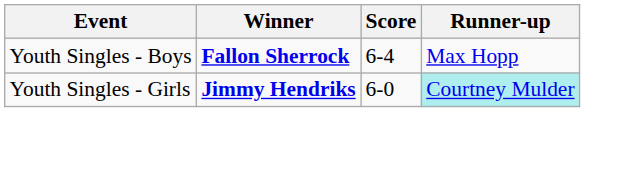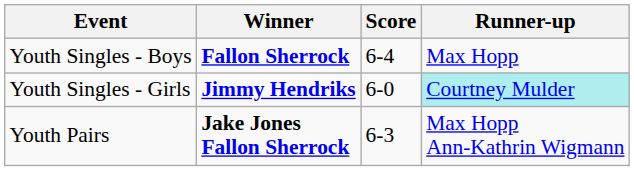+ row: Youth Pairs | Jake Jones Fallon Sherrock | 6-3 | Max Hopp Ann-Kathrin Wigmann
